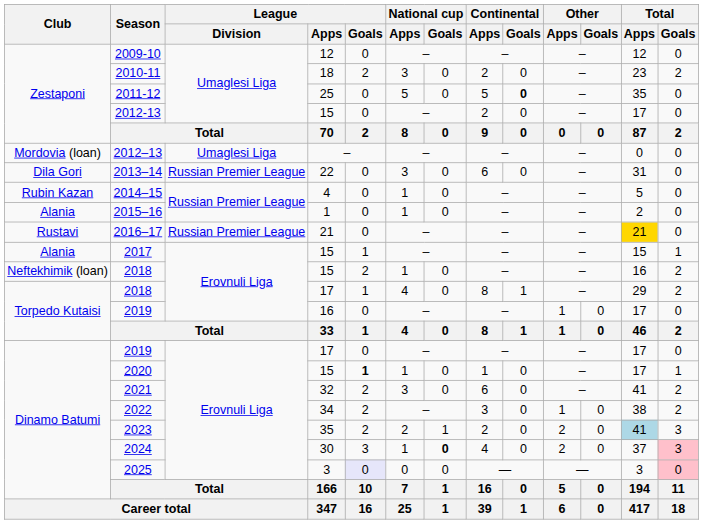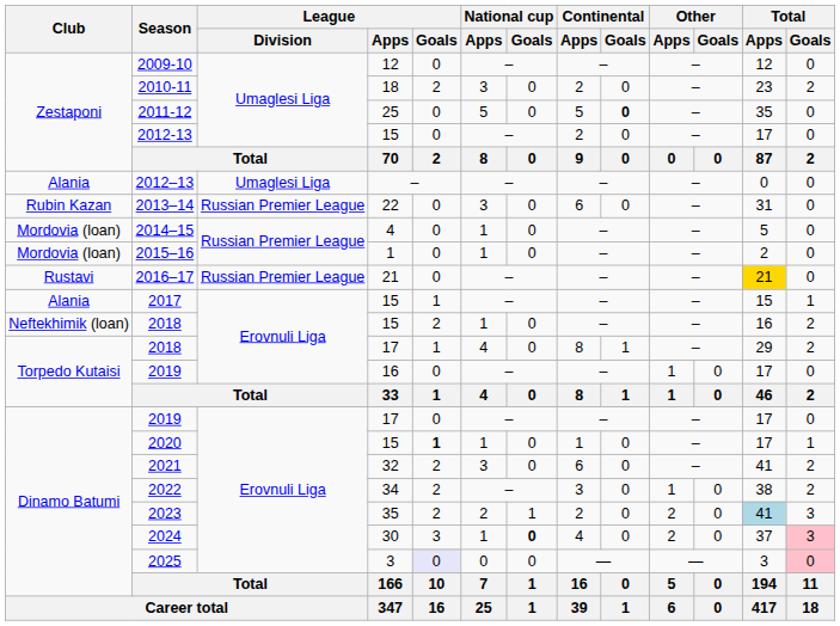2012–13 | Club: Mordovia (loan) -> Alania
2013–14 | Club: Dila Gori -> Rubin Kazan
2014–15 | Club: Rubin Kazan -> Mordovia (loan)
2015–16 | Club: Alania -> Mordovia (loan)
